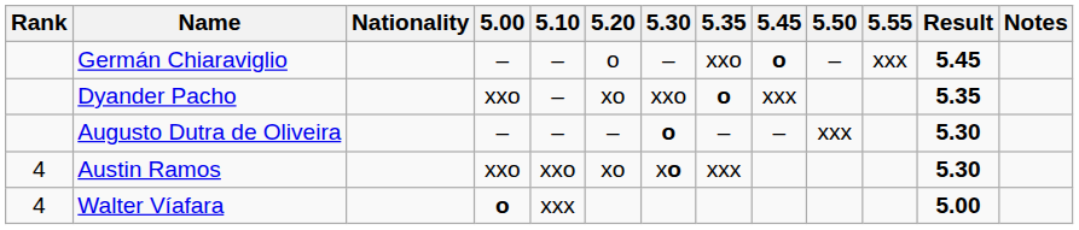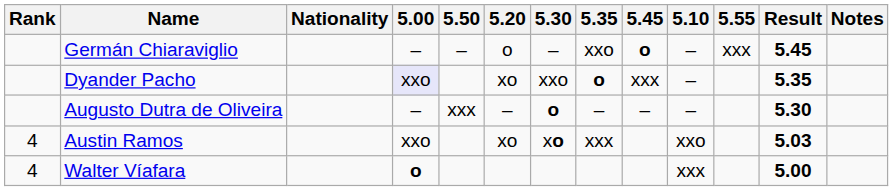columns swapped: 5.10 <-> 5.50
Dyander Pacho | 5.00: no background -> lavender background
Austin Ramos | Result: 5.30 -> 5.03
